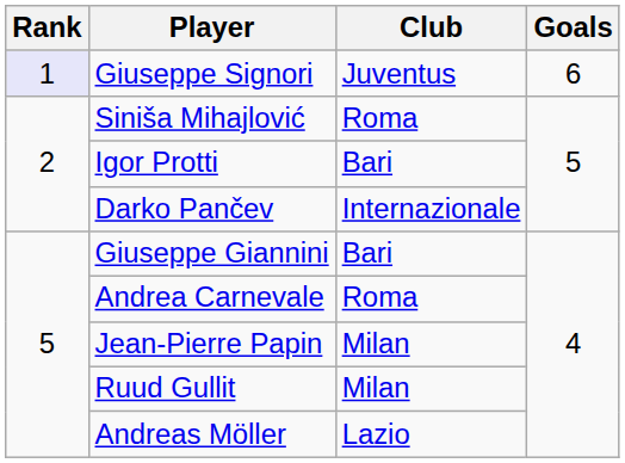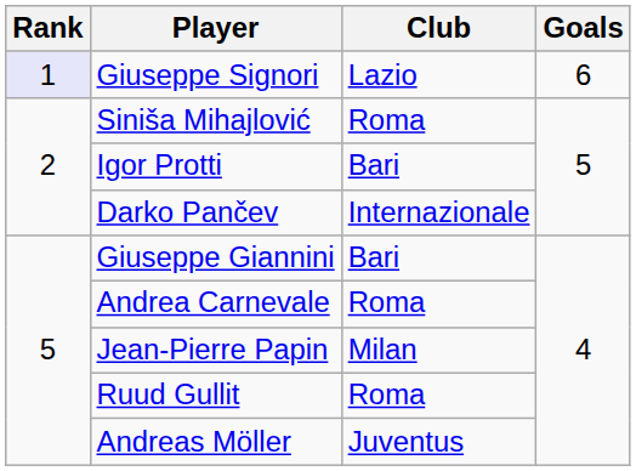Giuseppe Signori | Club: Juventus -> Lazio
Ruud Gullit | Club: Milan -> Roma
Andreas Möller | Club: Lazio -> Juventus
